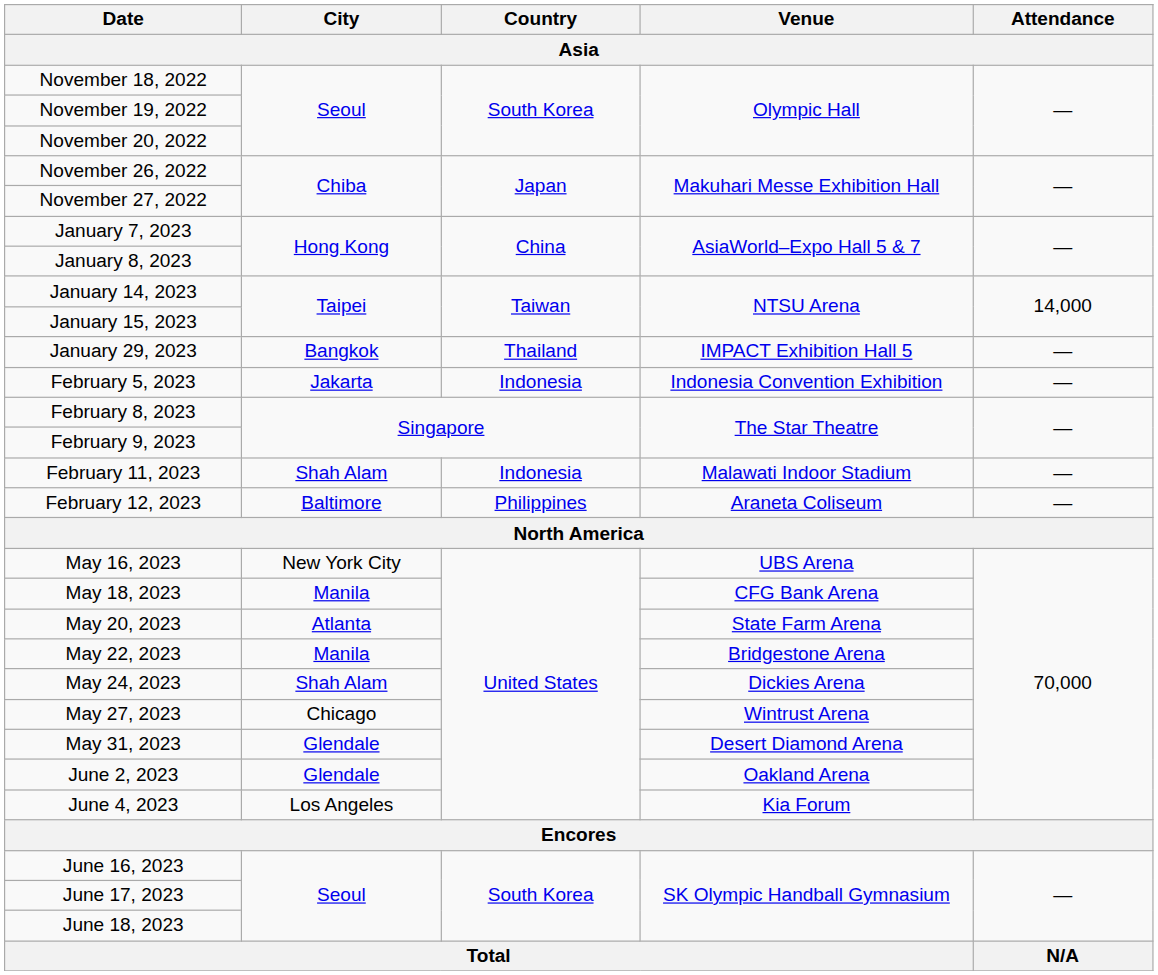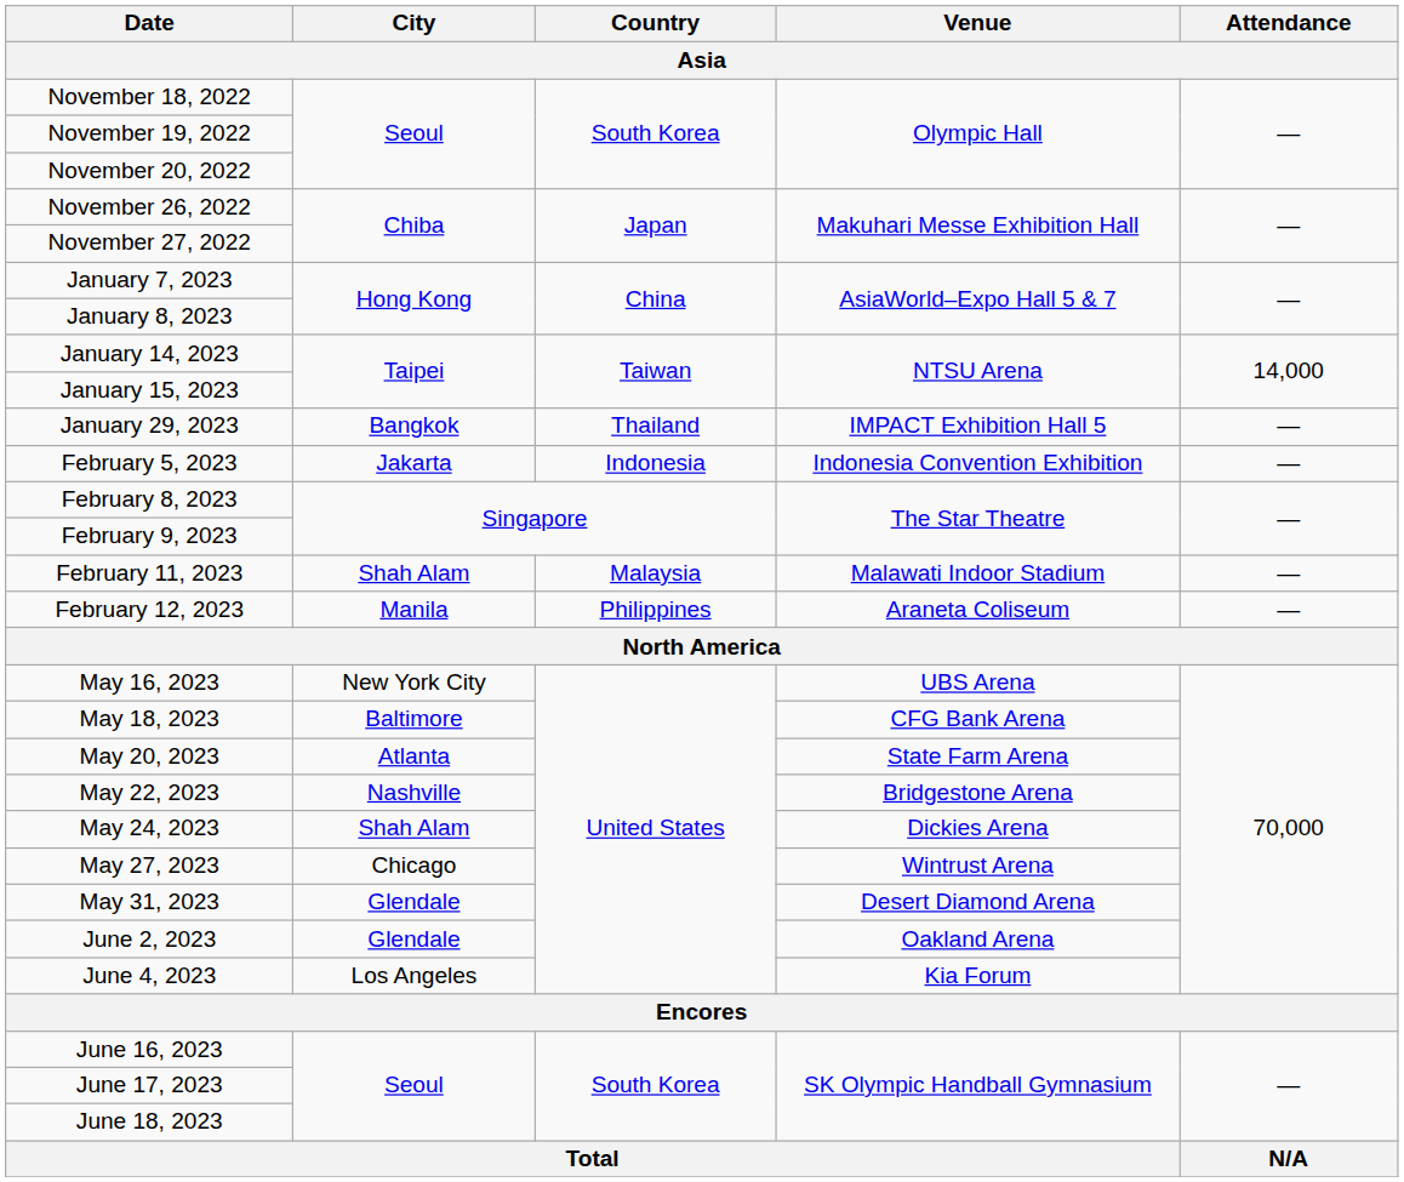February 11, 2023 | Country: Indonesia -> Malaysia
February 12, 2023 | City: Baltimore -> Manila
May 18, 2023 | City: Manila -> Baltimore
May 22, 2023 | City: Manila -> Nashville
